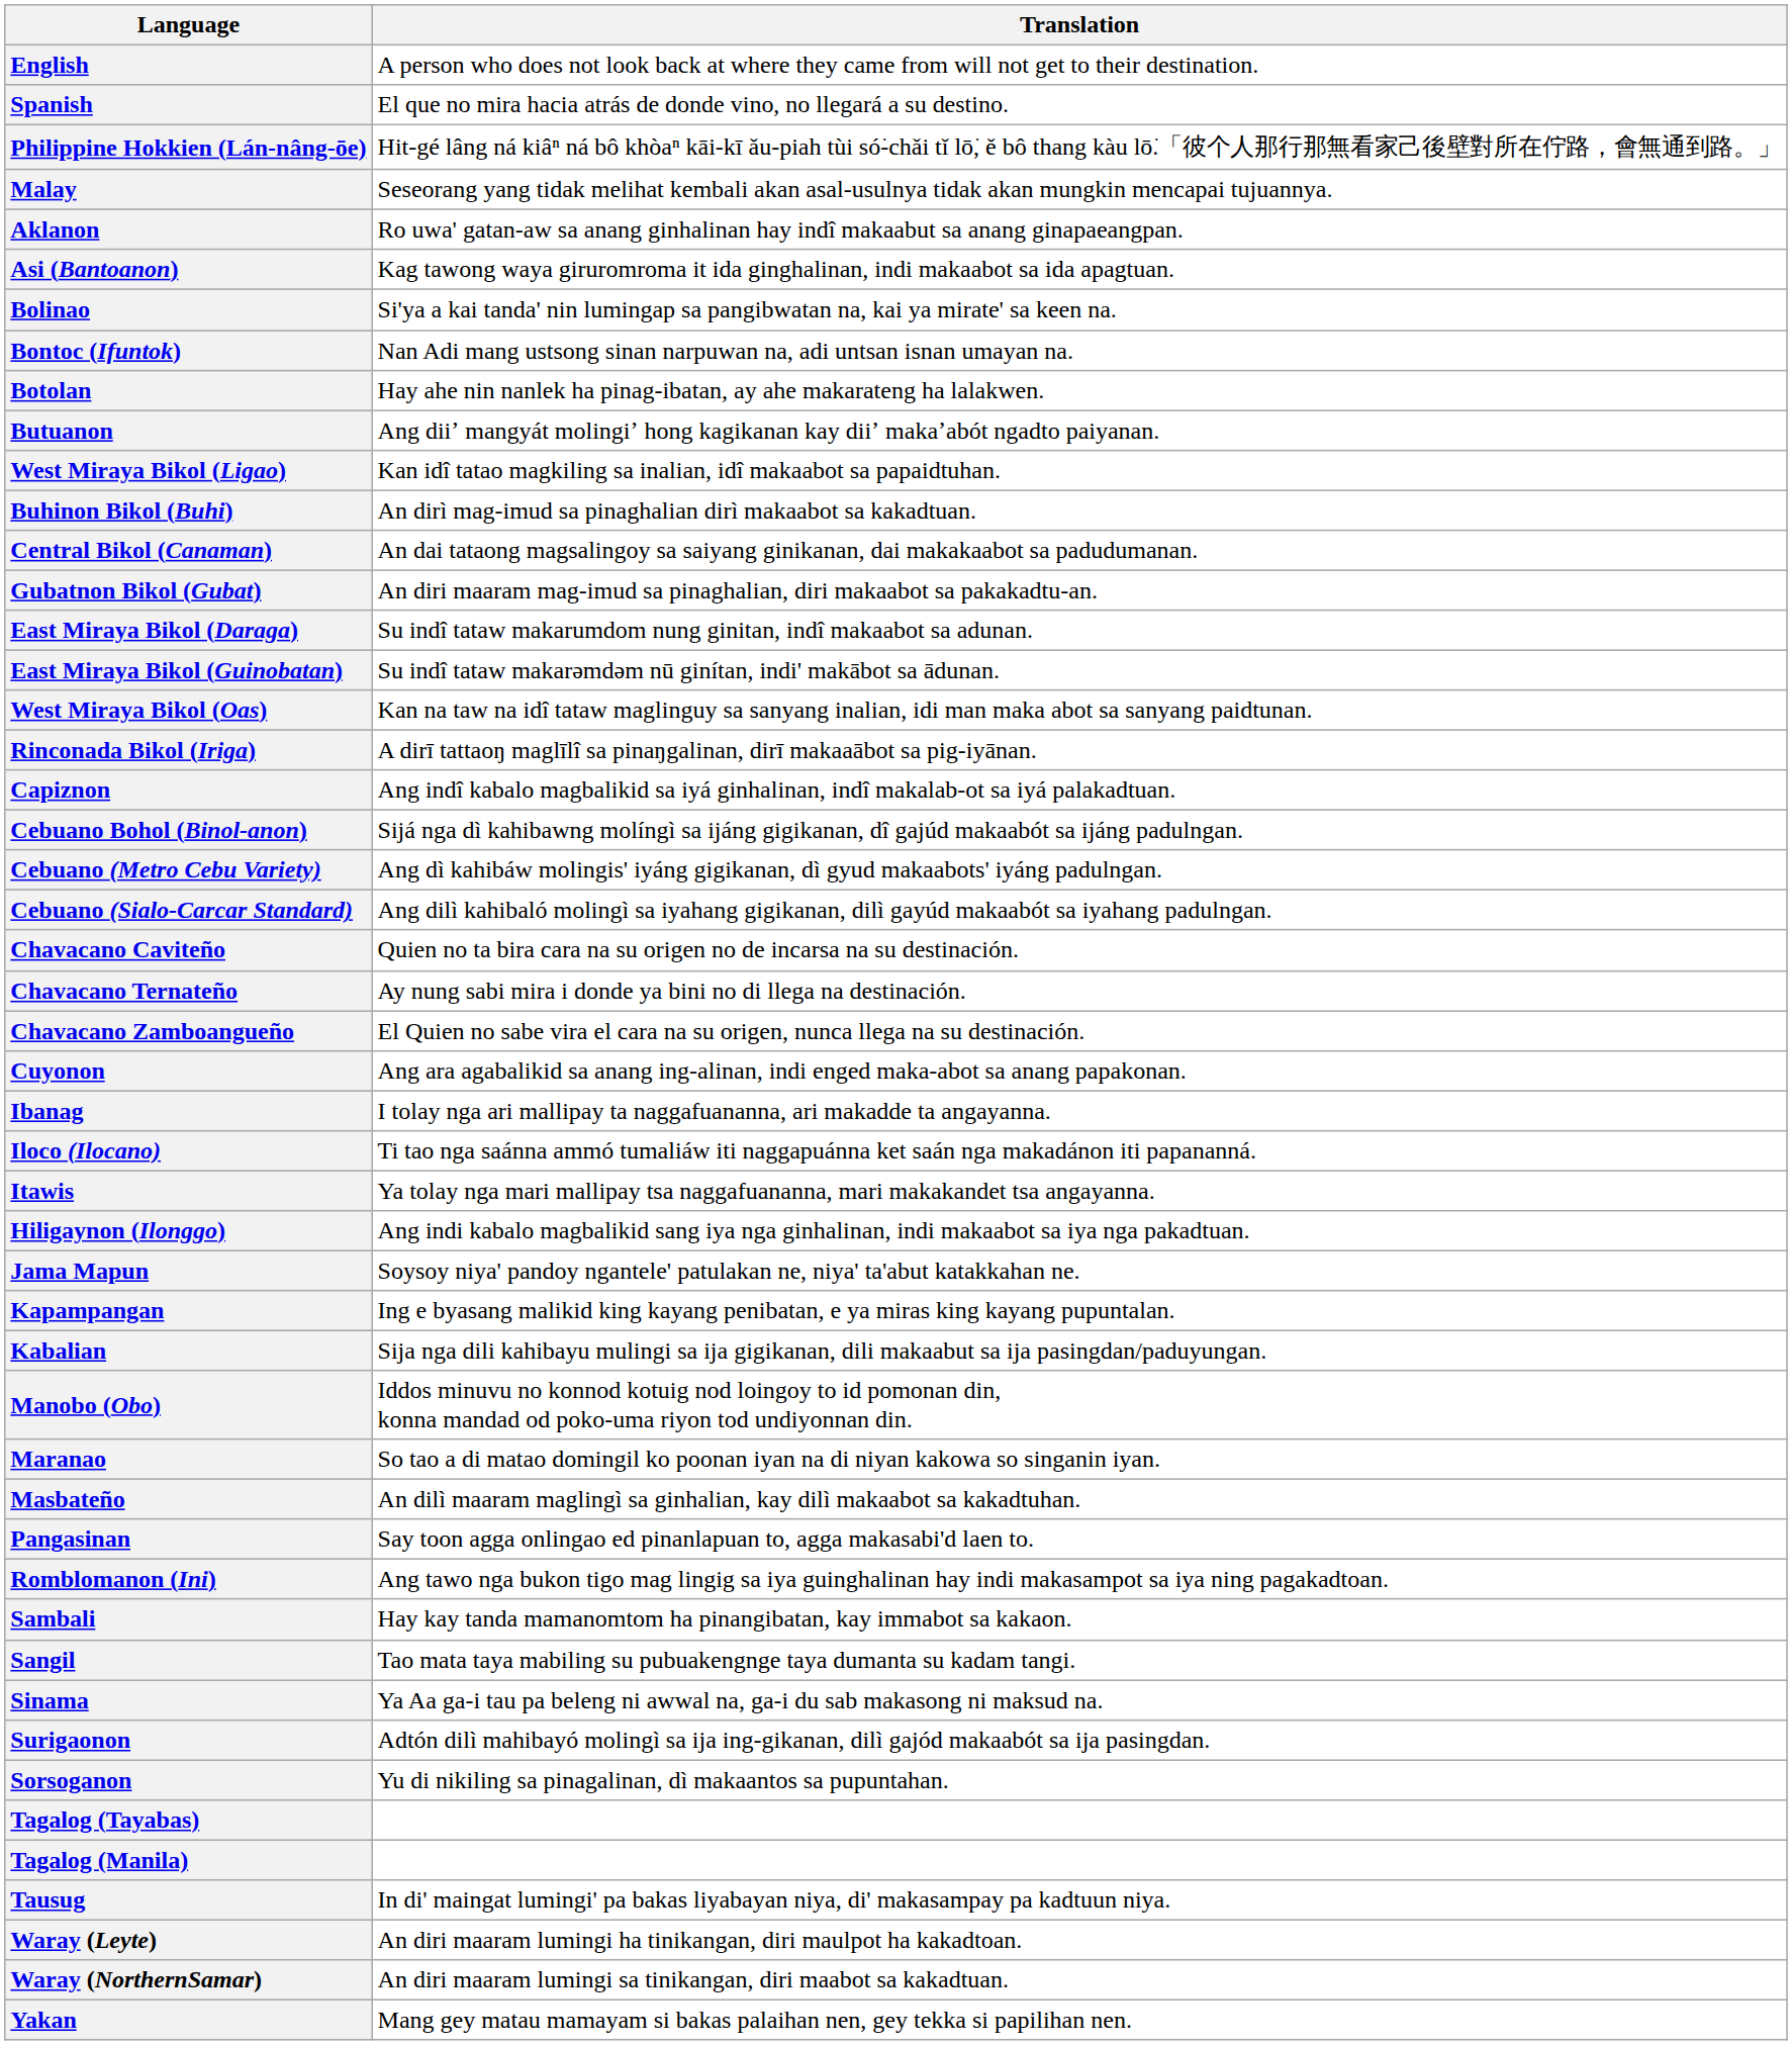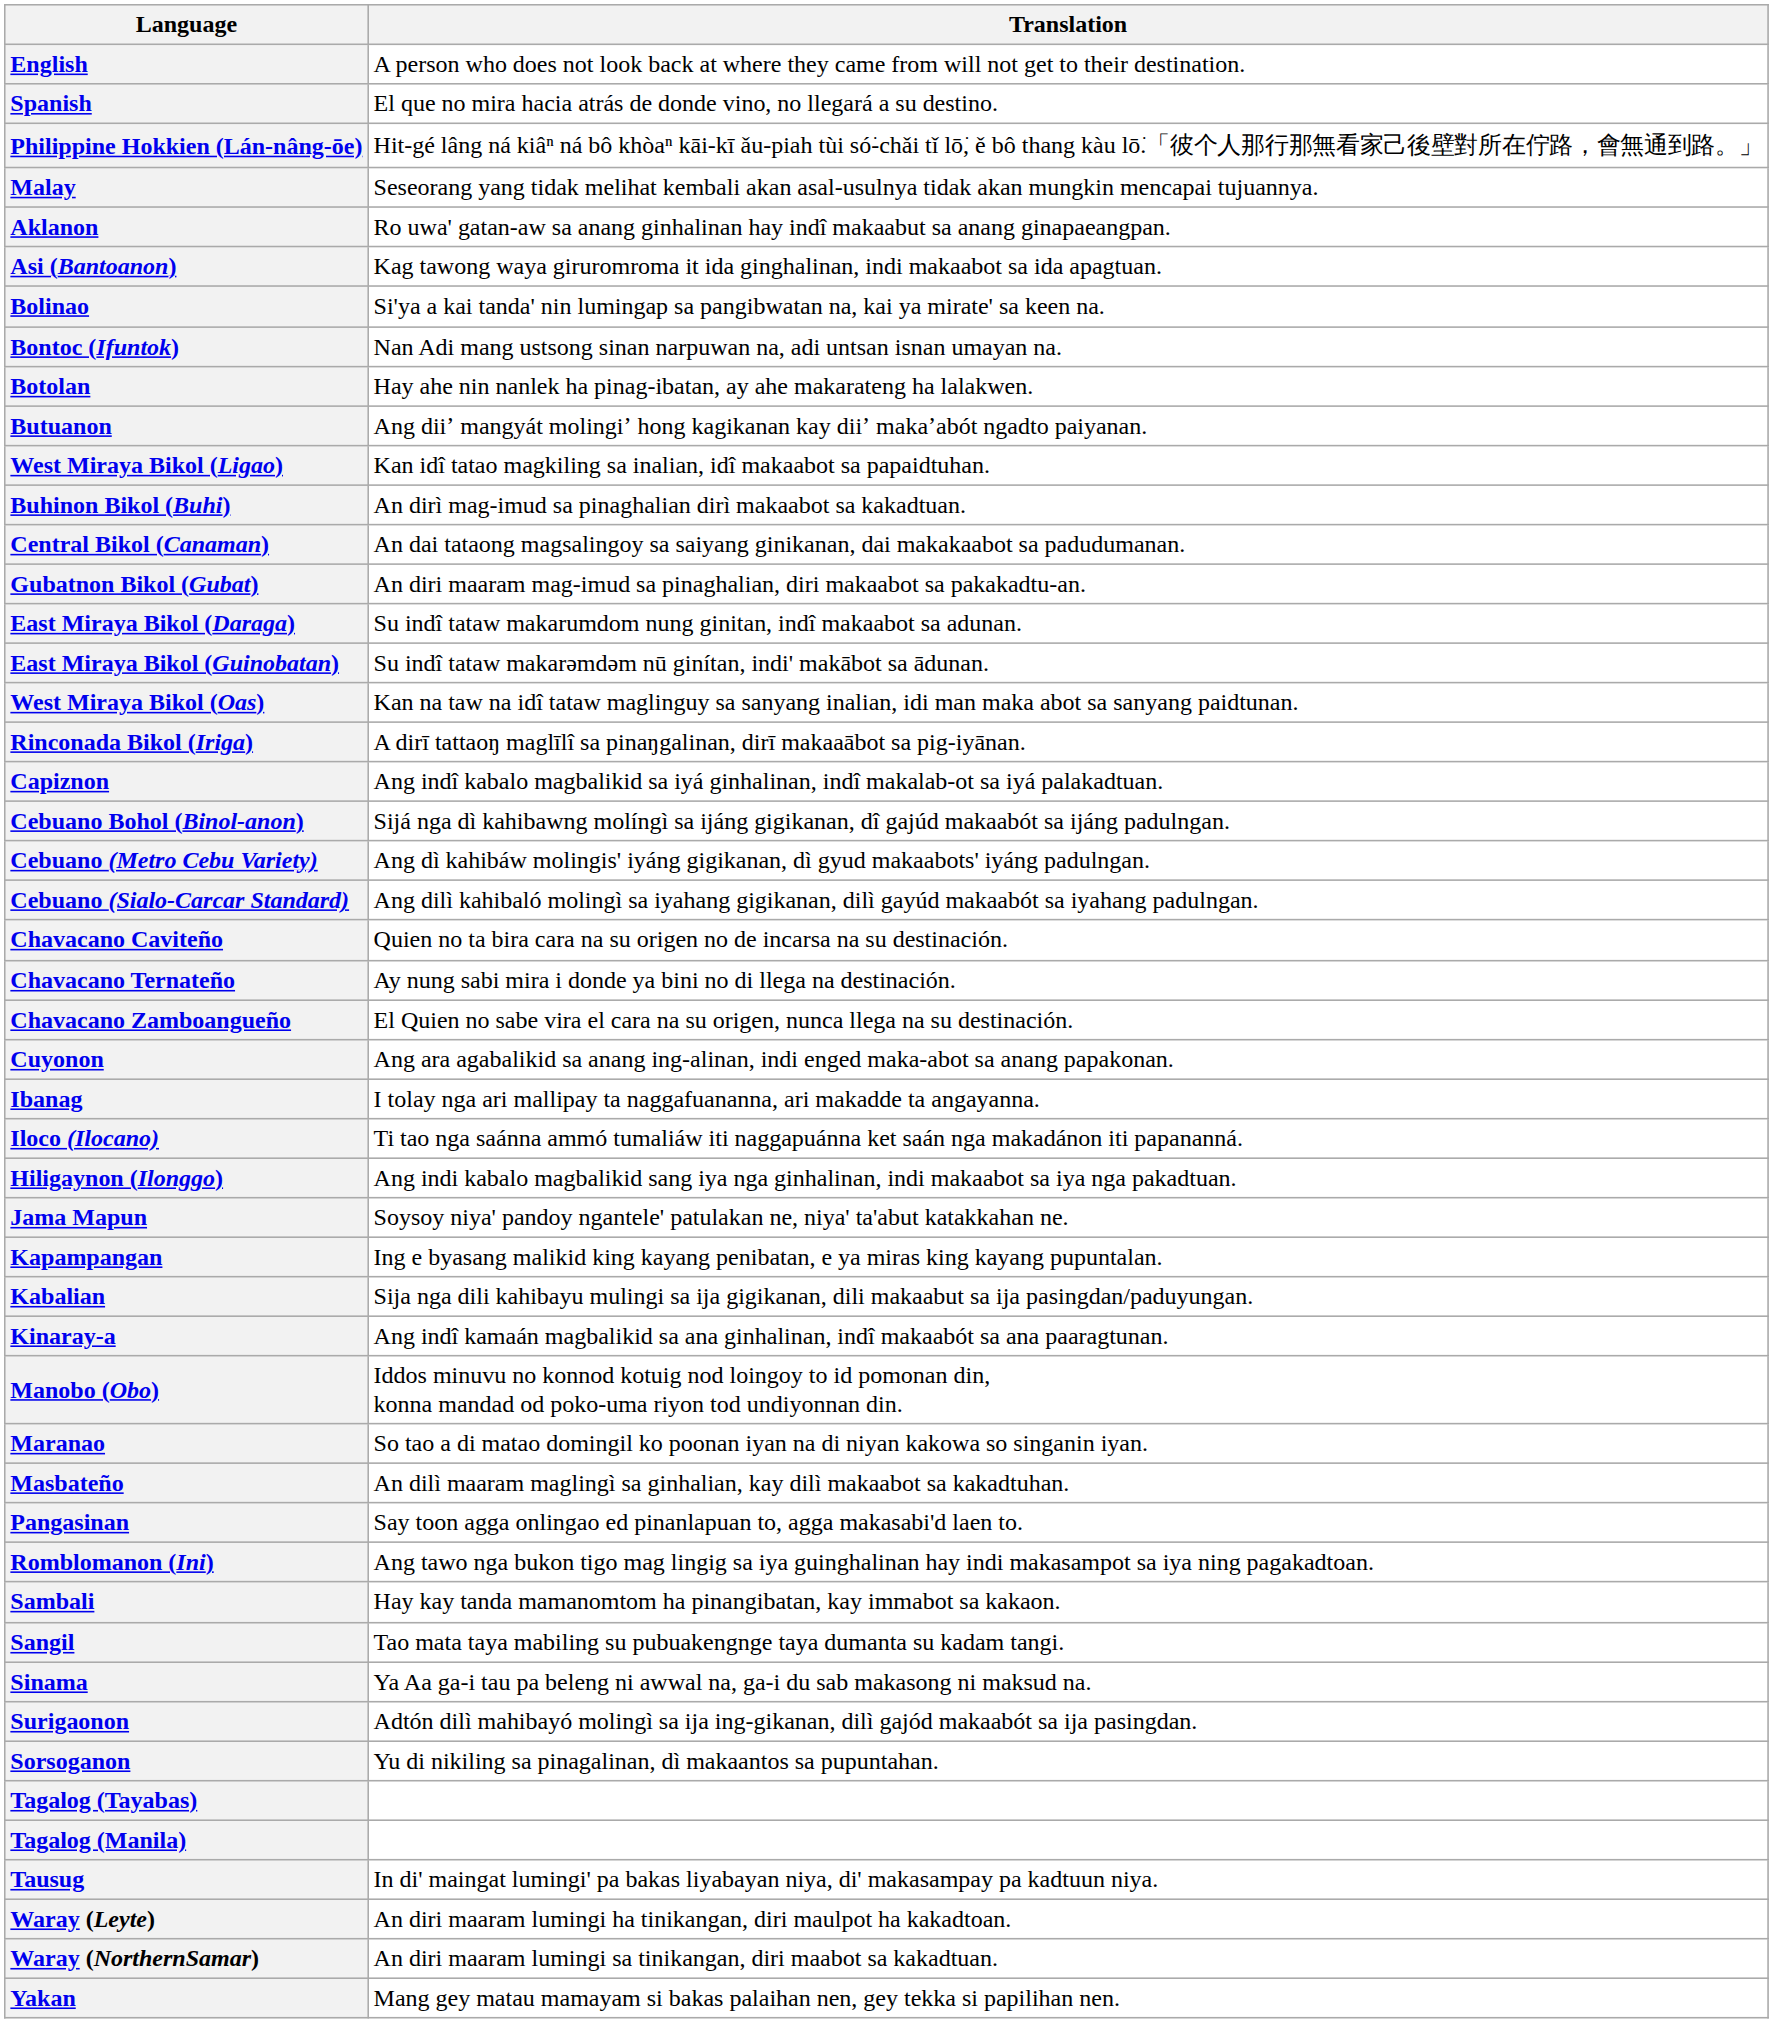- row: Itawis | Ya tolay nga mari mallipay tsa naggafuananna, mari makakandet tsa angayanna.
+ row: Kinaray-a | Ang indî kamaán magbalikid sa ana ginhalinan, indî makaabót sa ana paaragtunan.
